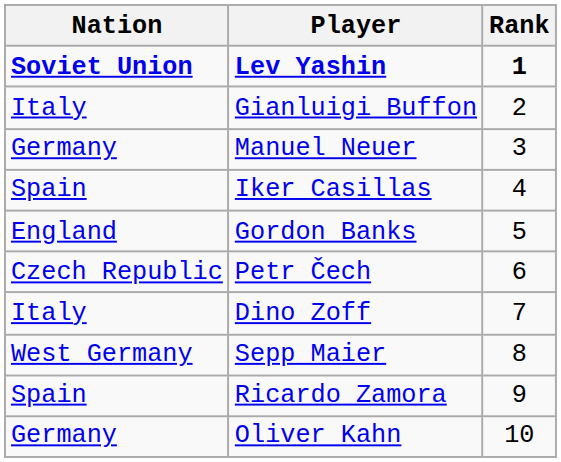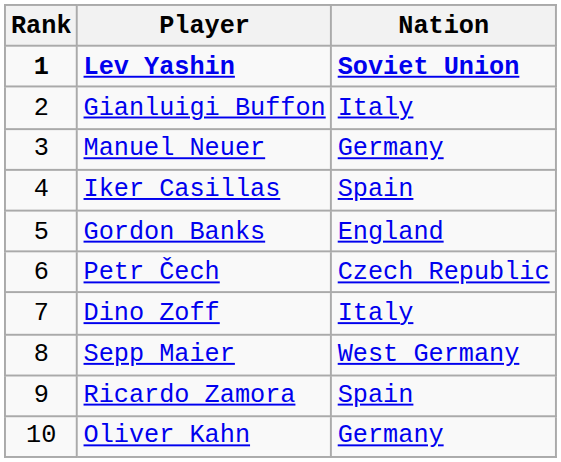columns swapped: Rank <-> Nation
